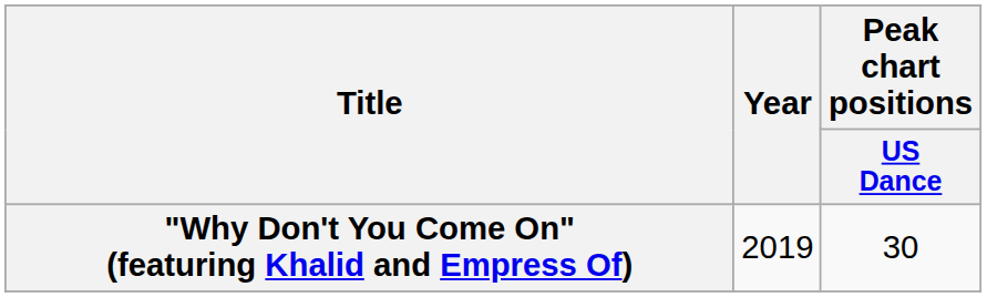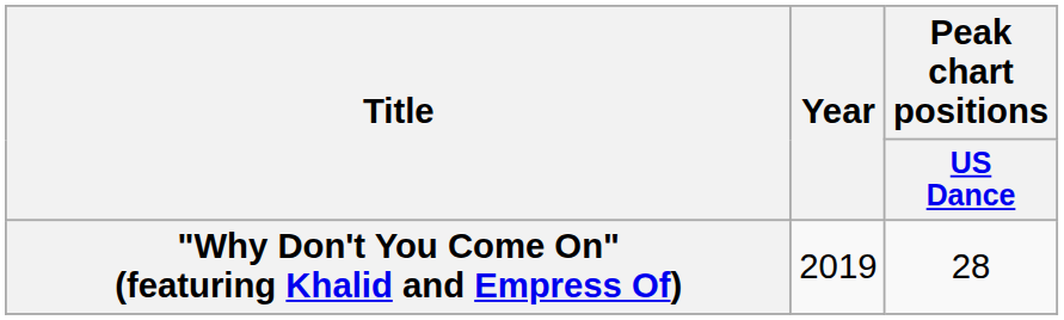"Why Don't You Come On" (featuring Khalid and Empress Of) | Peak chart positions / US Dance: 30 -> 28
